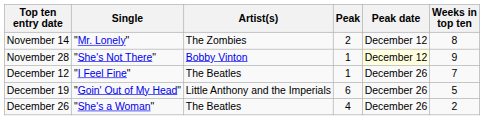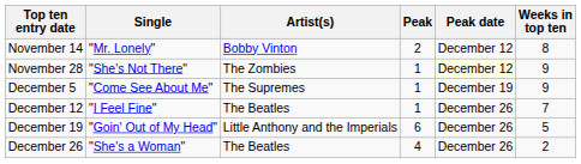November 14 | Artist(s): The Zombies -> Bobby Vinton
November 28 | Artist(s): Bobby Vinton -> The Zombies
+ row: December 5 | "Come See About Me" | The Supremes | 1 | December 19 | 9
